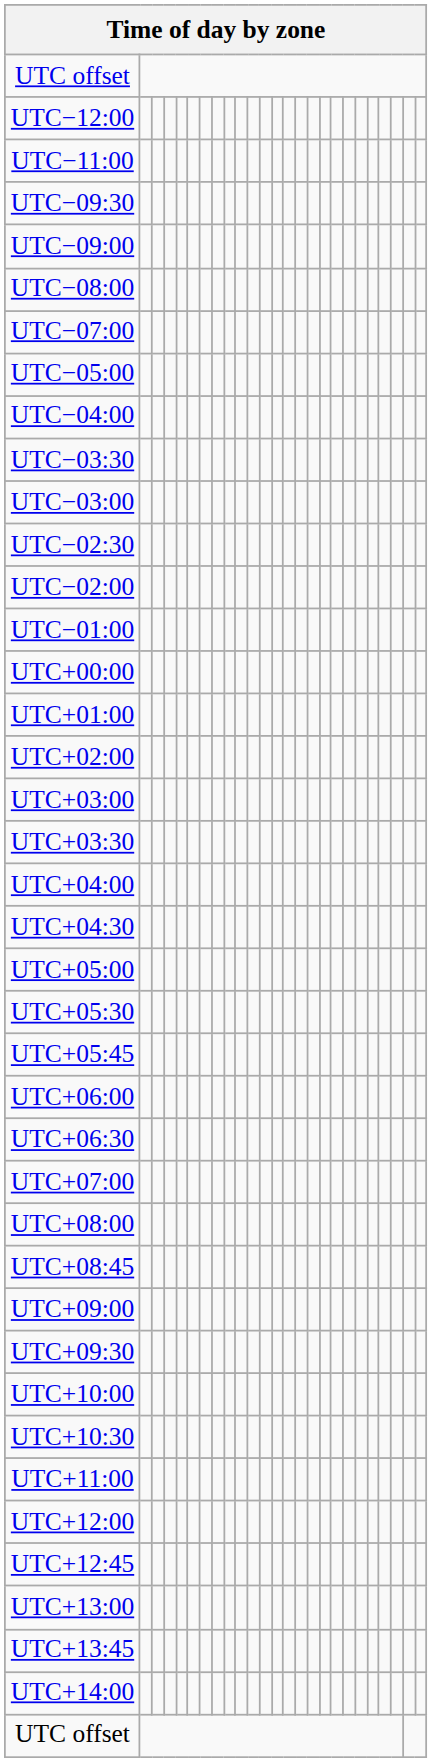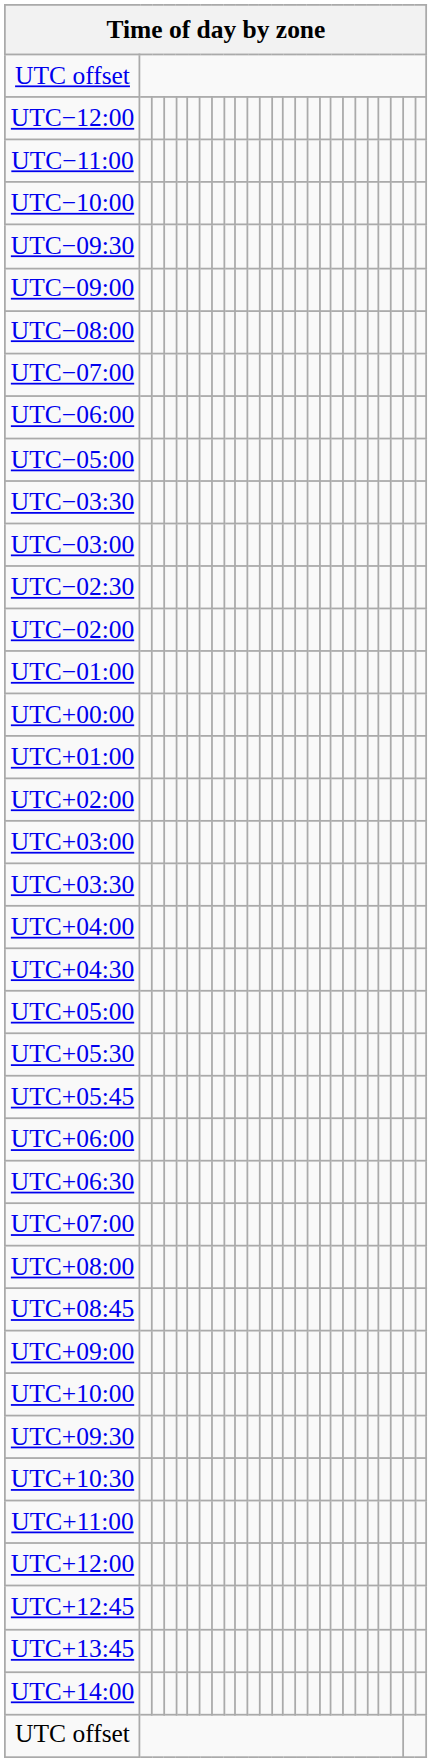+ row: UTC−10:00
+ row: UTC−06:00
- row: UTC−04:00
rows swapped: UTC+09:30 <-> UTC+10:00
- row: UTC+13:00
